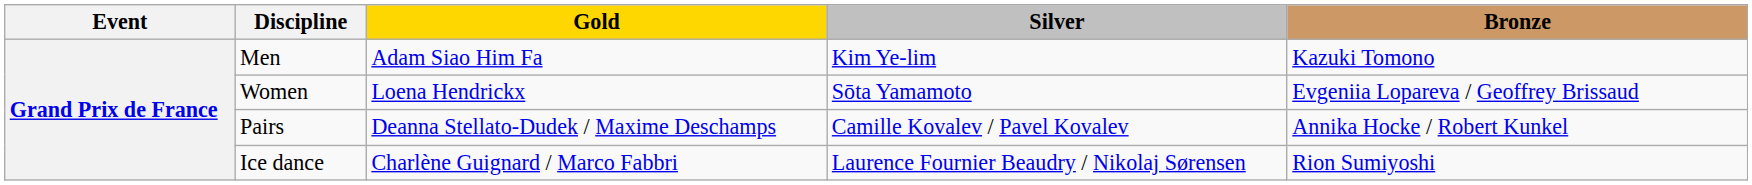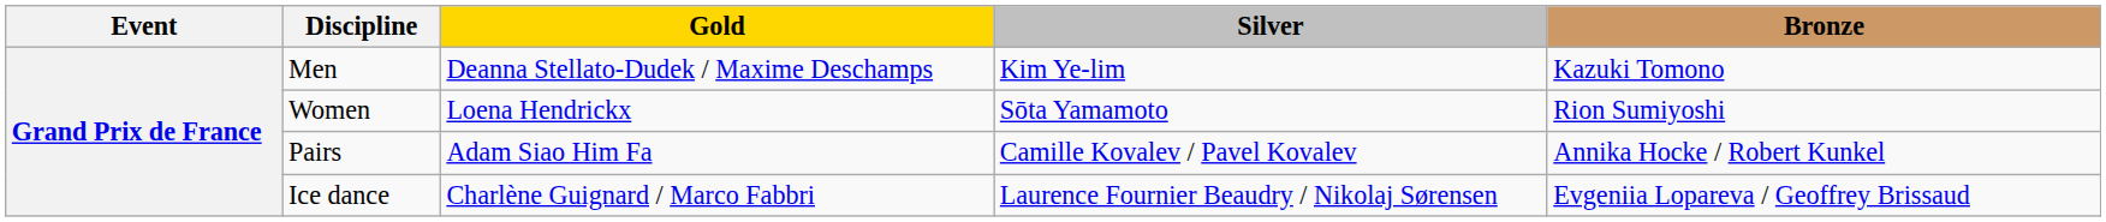Men | Gold: Adam Siao Him Fa -> Deanna Stellato-Dudek / Maxime Deschamps
Women | Bronze: Evgeniia Lopareva / Geoffrey Brissaud -> Rion Sumiyoshi
Pairs | Gold: Deanna Stellato-Dudek / Maxime Deschamps -> Adam Siao Him Fa
Ice dance | Bronze: Rion Sumiyoshi -> Evgeniia Lopareva / Geoffrey Brissaud
